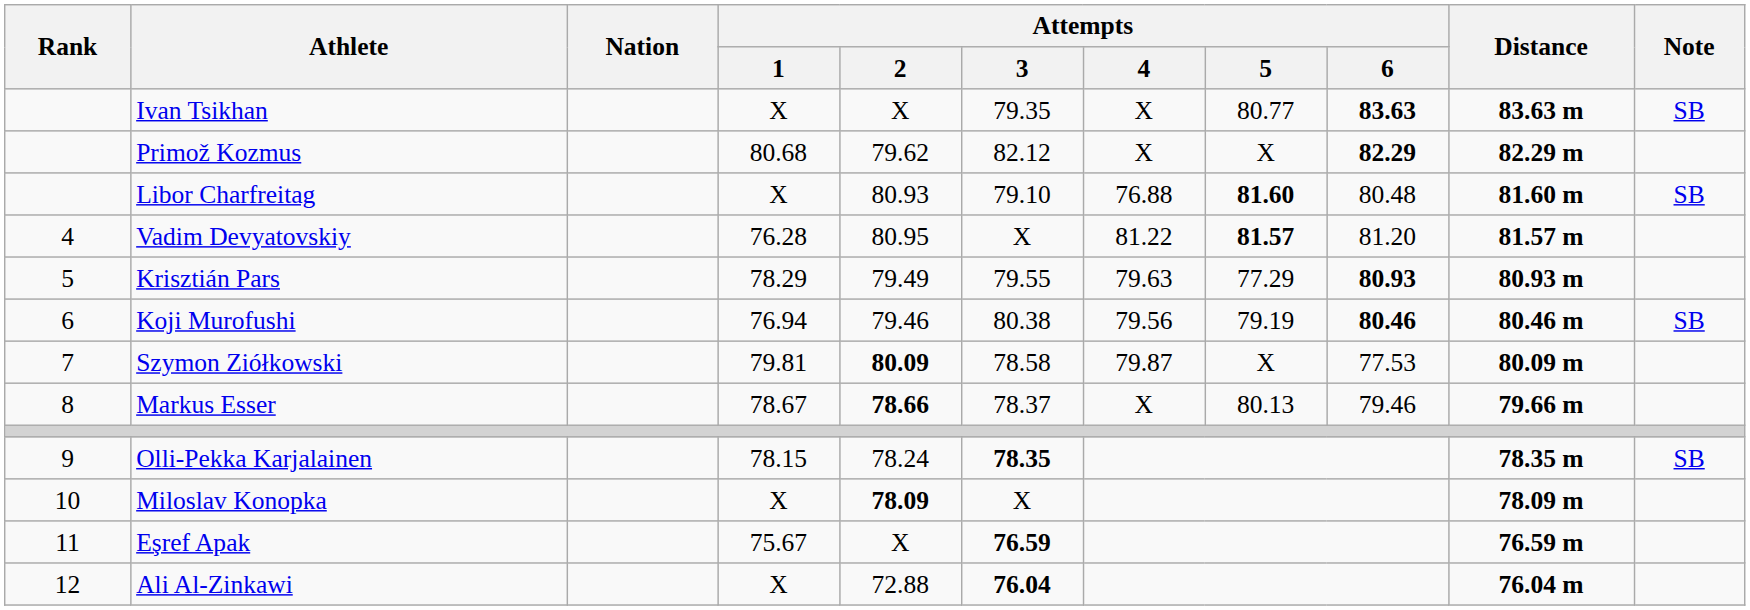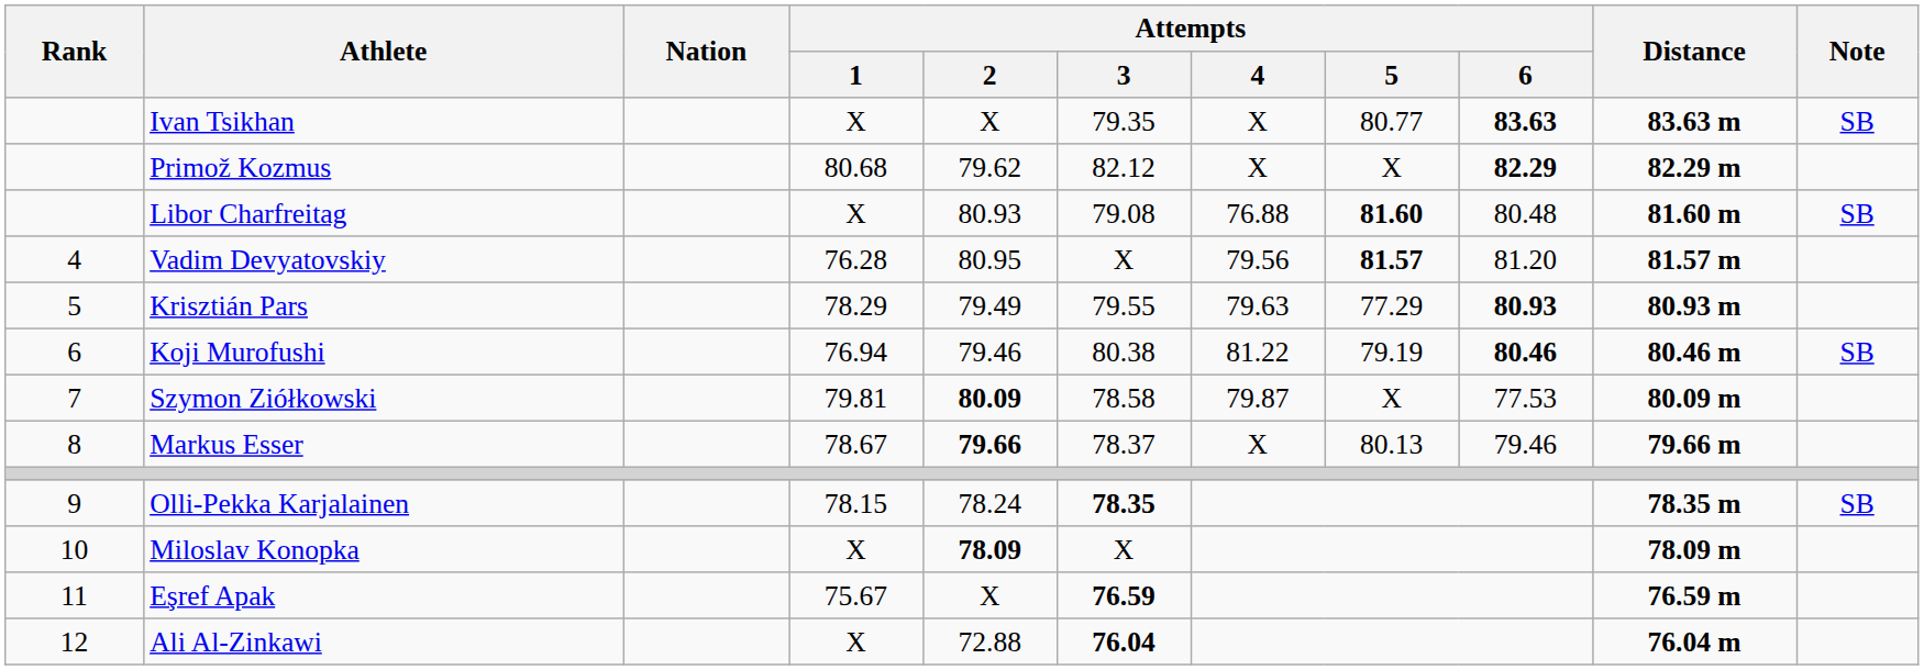Libor Charfreitag | Attempts / 3: 79.10 -> 79.08
Vadim Devyatovskiy | Attempts / 4: 81.22 -> 79.56
Koji Murofushi | Attempts / 4: 79.56 -> 81.22
Markus Esser | Attempts / 2: 78.66 -> 79.66
